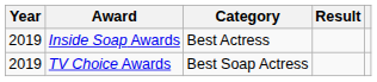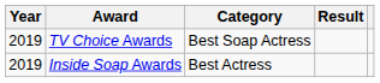rows swapped: TV Choice Awards <-> Inside Soap Awards
